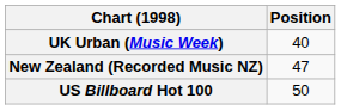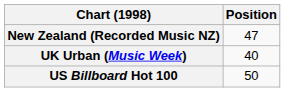rows swapped: New Zealand (Recorded Music NZ) <-> UK Urban (Music Week)
